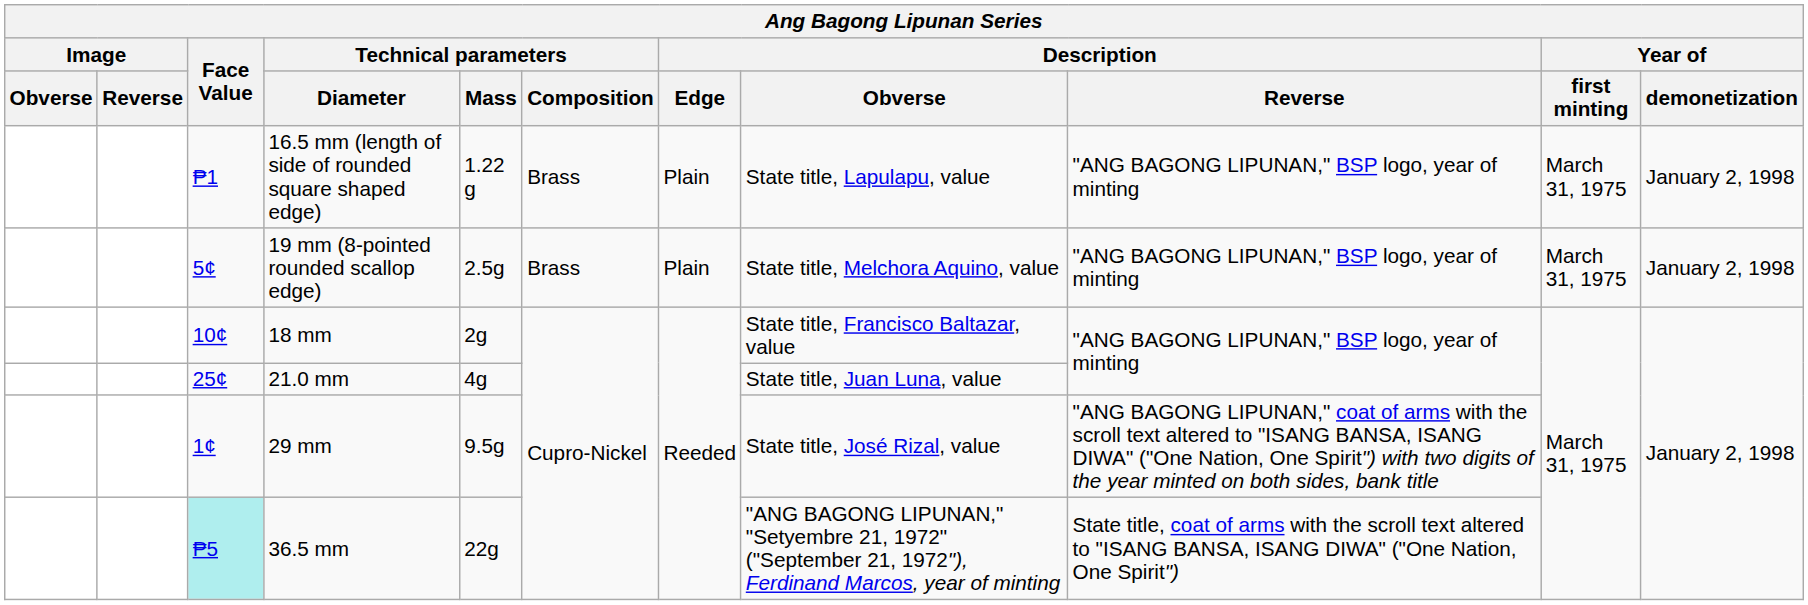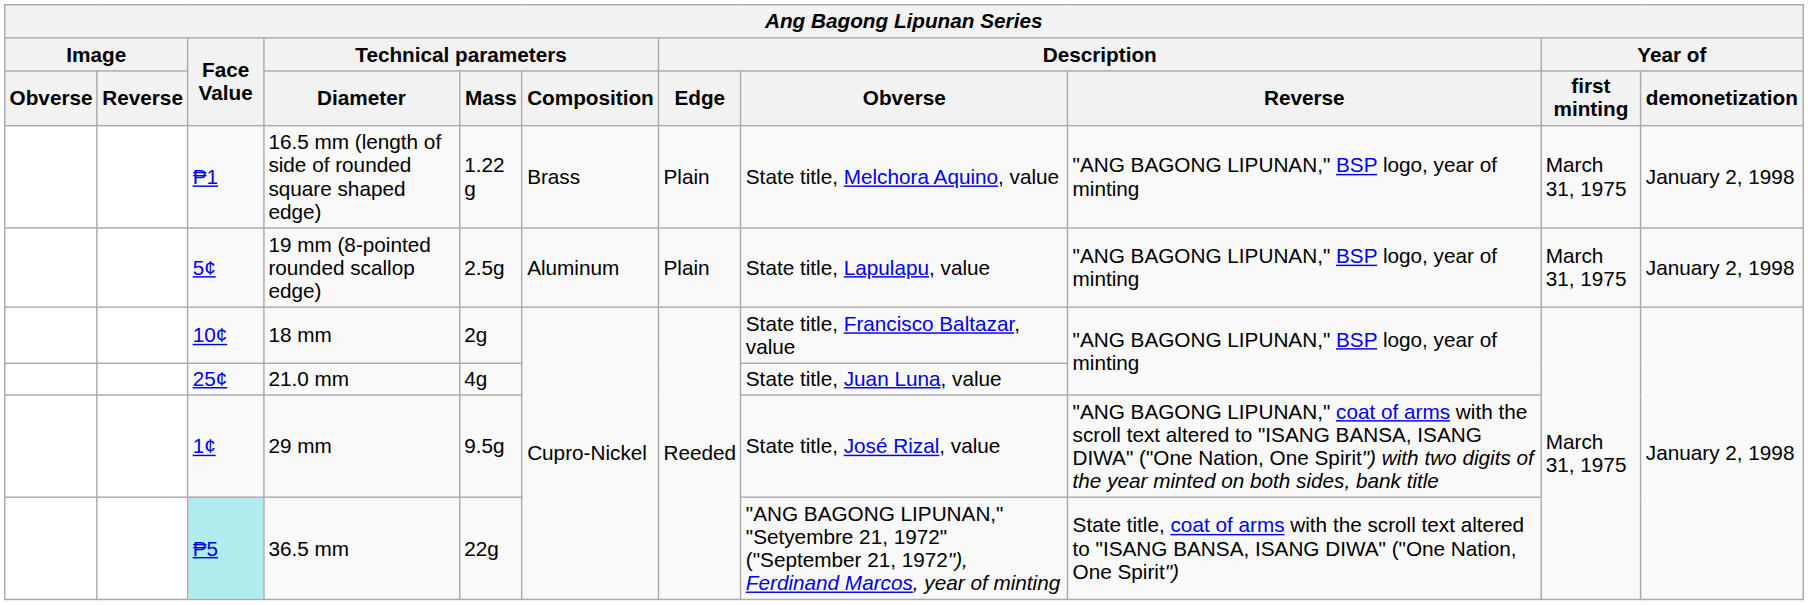16.5 mm (length of side of rounded square shaped edge) | Description / Obverse: State title, Lapulapu, value -> State title, Melchora Aquino, value
19 mm (8-pointed rounded scallop edge) | Technical parameters / Composition: Brass -> Aluminum
19 mm (8-pointed rounded scallop edge) | Description / Obverse: State title, Melchora Aquino, value -> State title, Lapulapu, value
